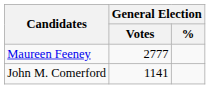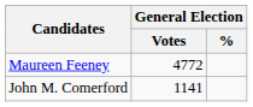Maureen Feeney | General Election / Votes: 2777 -> 4772
